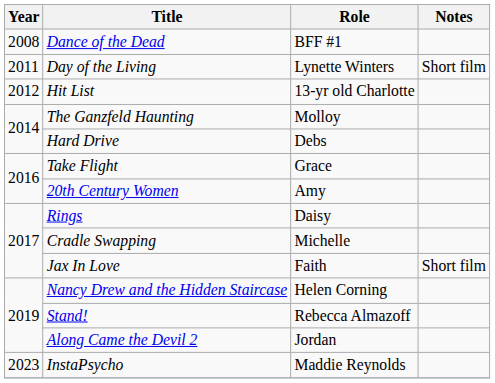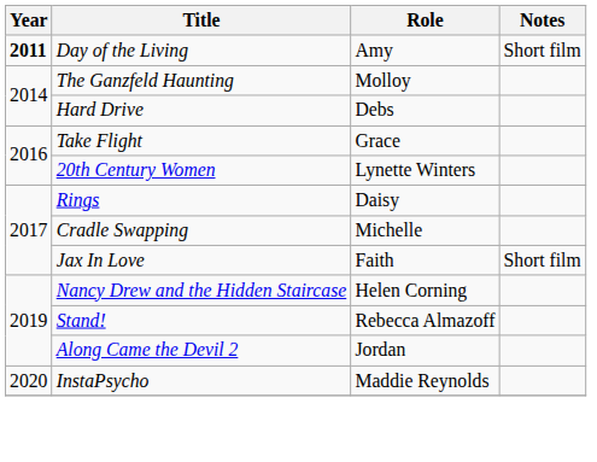- row: 2008 | Dance of the Dead | BFF #1
Day of the Living | Year: normal -> bold
Day of the Living | Role: Lynette Winters -> Amy
- row: 2012 | Hit List | 13-yr old Charlotte
20th Century Women | Role: Amy -> Lynette Winters
InstaPsycho | Year: 2023 -> 2020
